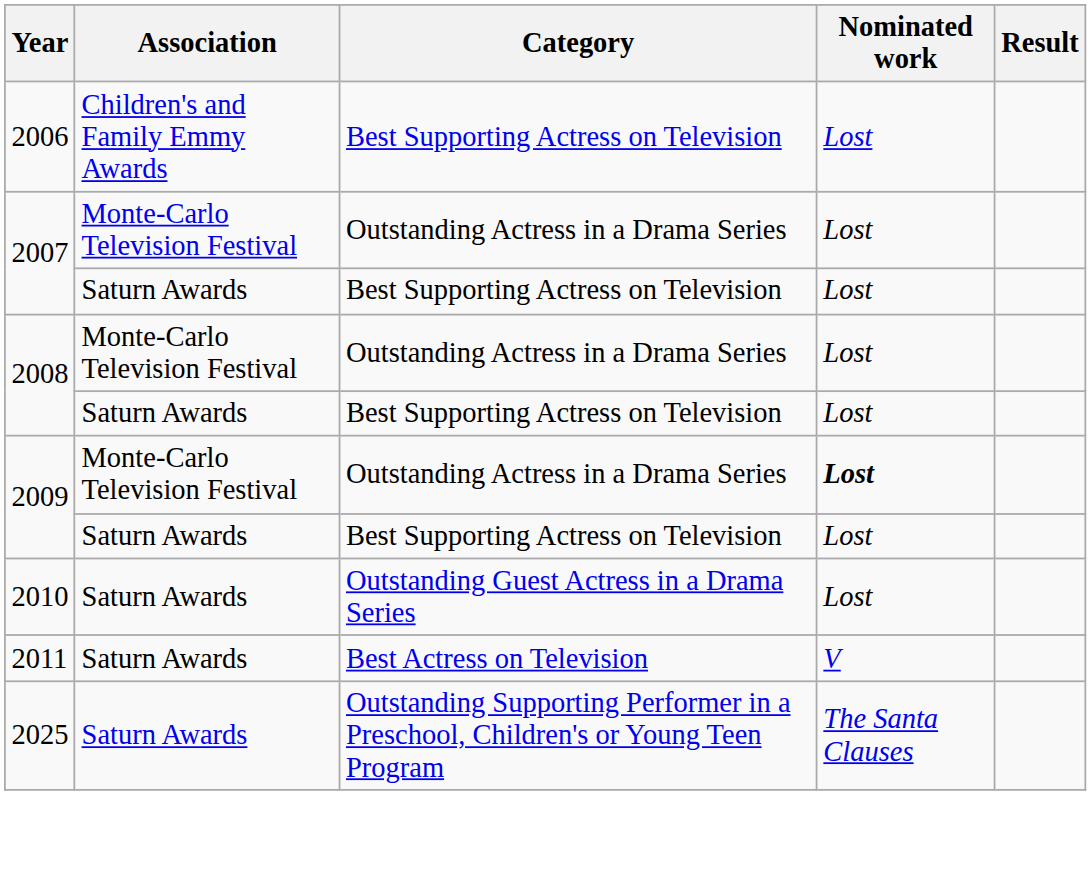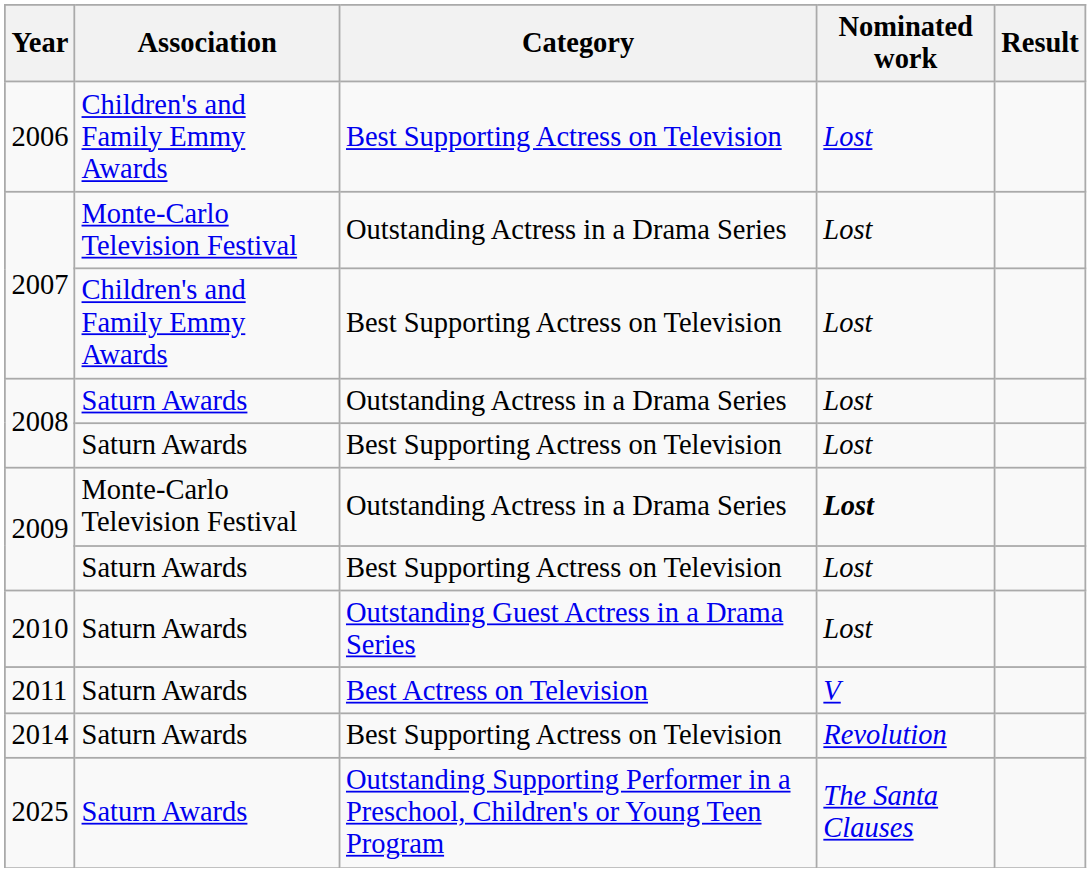2007 / Best Supporting Actress on Television | Association: Saturn Awards -> Children's and Family Emmy Awards
2008 / Outstanding Actress in a Drama Series | Association: Monte-Carlo Television Festival -> Saturn Awards
+ row: 2014 | Saturn Awards | Best Supporting Actress on Television | Revolution
